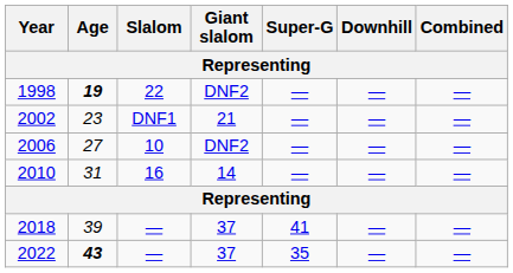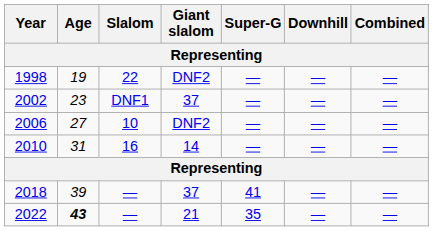1998 | Age: bold -> normal
2002 | Giant slalom: 21 -> 37
2022 | Giant slalom: 37 -> 21
